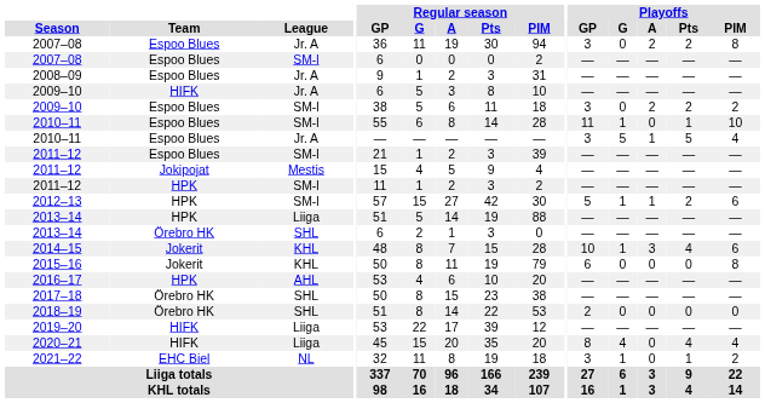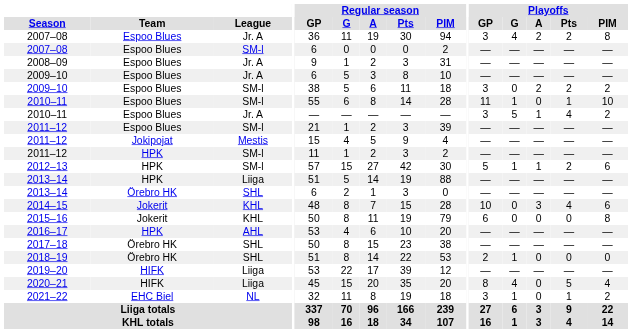2007–08 / Jr. A | Playoffs / G: 0 -> 4
2009–10 / Jr. A | Team: HIFK -> Espoo Blues
2010–11 / Jr. A | Playoffs / Pts: 5 -> 4
2010–11 / Jr. A | Playoffs / PIM: 4 -> 2
2014–15 | Playoffs / G: 1 -> 0
2018–19 | Playoffs / G: 0 -> 1
2020–21 | Playoffs / Pts: 4 -> 5
